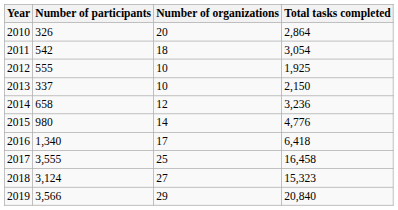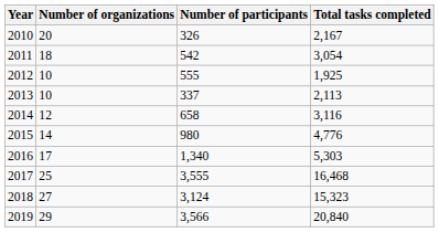columns swapped: Number of organizations <-> Number of participants
2010 | Total tasks completed: 2,864 -> 2,167
2013 | Total tasks completed: 2,150 -> 2,113
2014 | Total tasks completed: 3,236 -> 3,116
2016 | Total tasks completed: 6,418 -> 5,303
2017 | Total tasks completed: 16,458 -> 16,468
